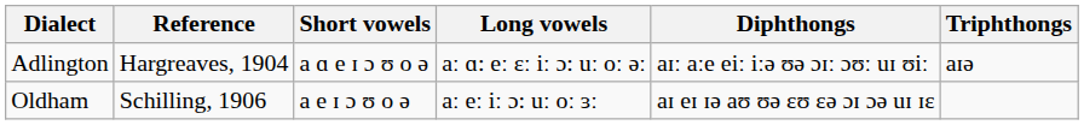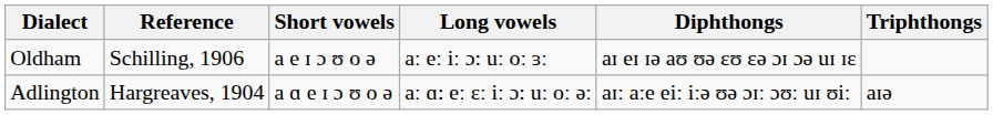rows swapped: Adlington <-> Oldham
